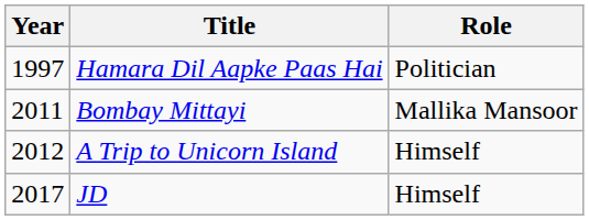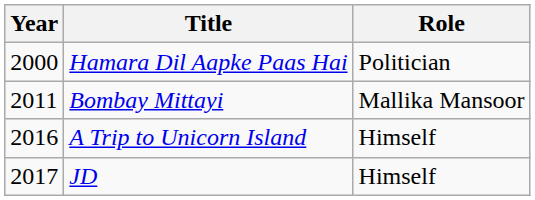Hamara Dil Aapke Paas Hai | Year: 1997 -> 2000
A Trip to Unicorn Island | Year: 2012 -> 2016
